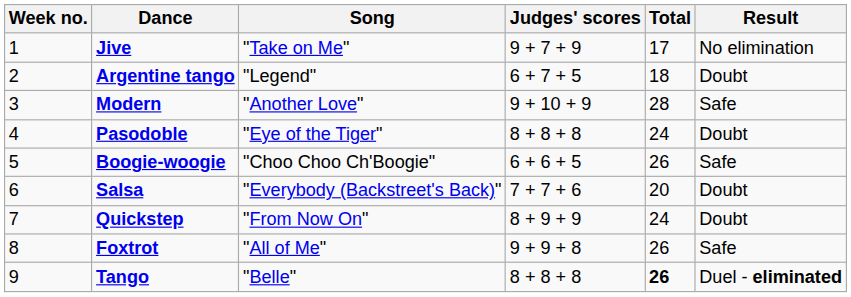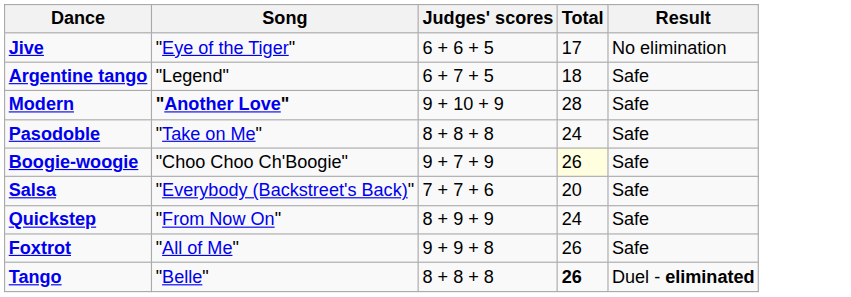- column: Week no. | 1 | 2 | 3 | 4 | 5 | 6 | 7 | 8 | 9
Jive | Song: "Take on Me" -> "Eye of the Tiger"
Jive | Judges' scores: 9 + 7 + 9 -> 6 + 6 + 5
Argentine tango | Result: Doubt -> Safe
Modern | Song: normal -> bold
Pasodoble | Song: "Eye of the Tiger" -> "Take on Me"
Pasodoble | Result: Doubt -> Safe
Boogie-woogie | Judges' scores: 6 + 6 + 5 -> 9 + 7 + 9
Boogie-woogie | Total: no background -> lightyellow background
Salsa | Result: Doubt -> Safe
Quickstep | Result: Doubt -> Safe
